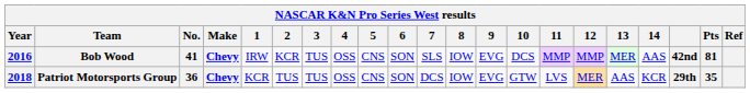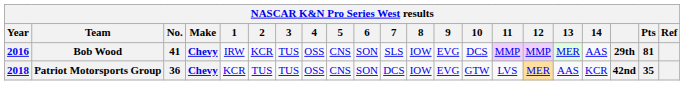Bob Wood | column 19: 42nd -> 29th
Patriot Motorsports Group | column 19: 29th -> 42nd
